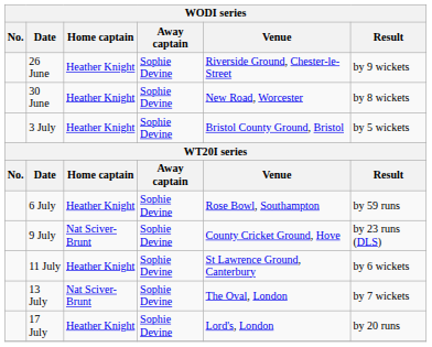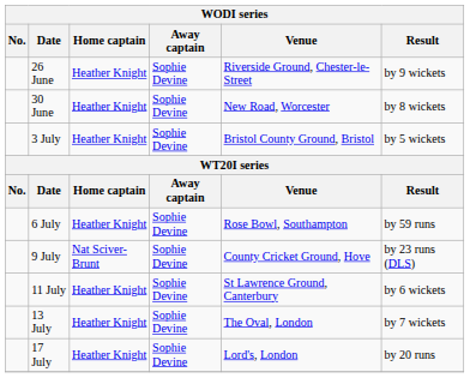13 July | Home captain: Nat Sciver-Brunt -> Heather Knight
